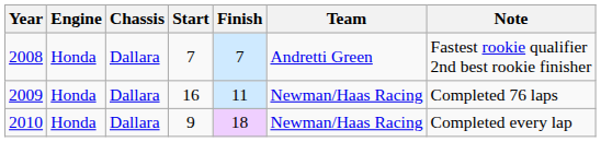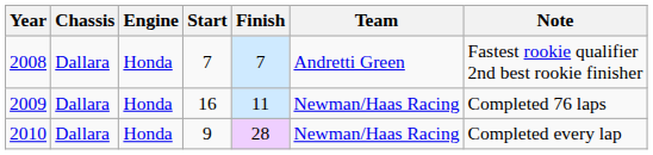columns swapped: Chassis <-> Engine
2010 | Finish: 18 -> 28
